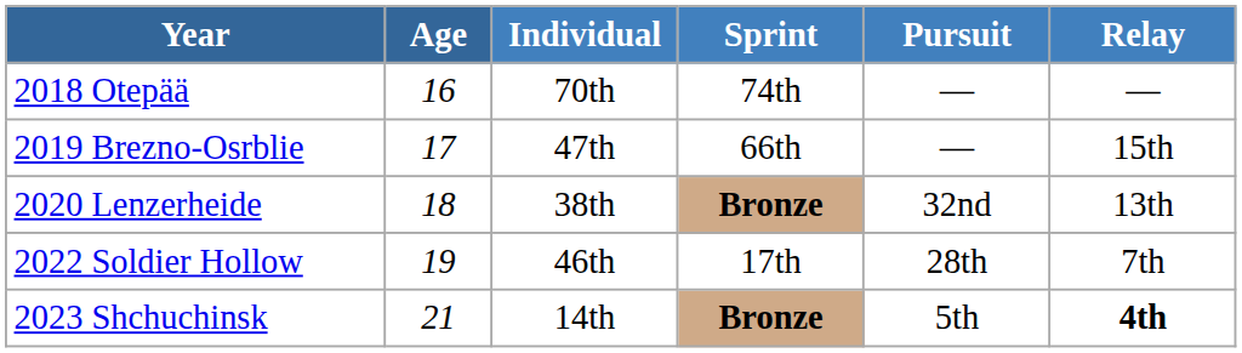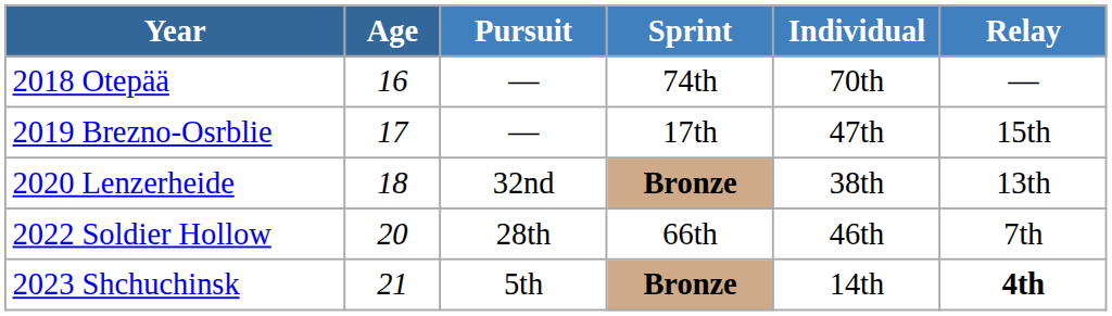columns swapped: Individual <-> Pursuit
2019 Brezno-Osrblie | Sprint: 66th -> 17th
2022 Soldier Hollow | Age: 19 -> 20
2022 Soldier Hollow | Sprint: 17th -> 66th
